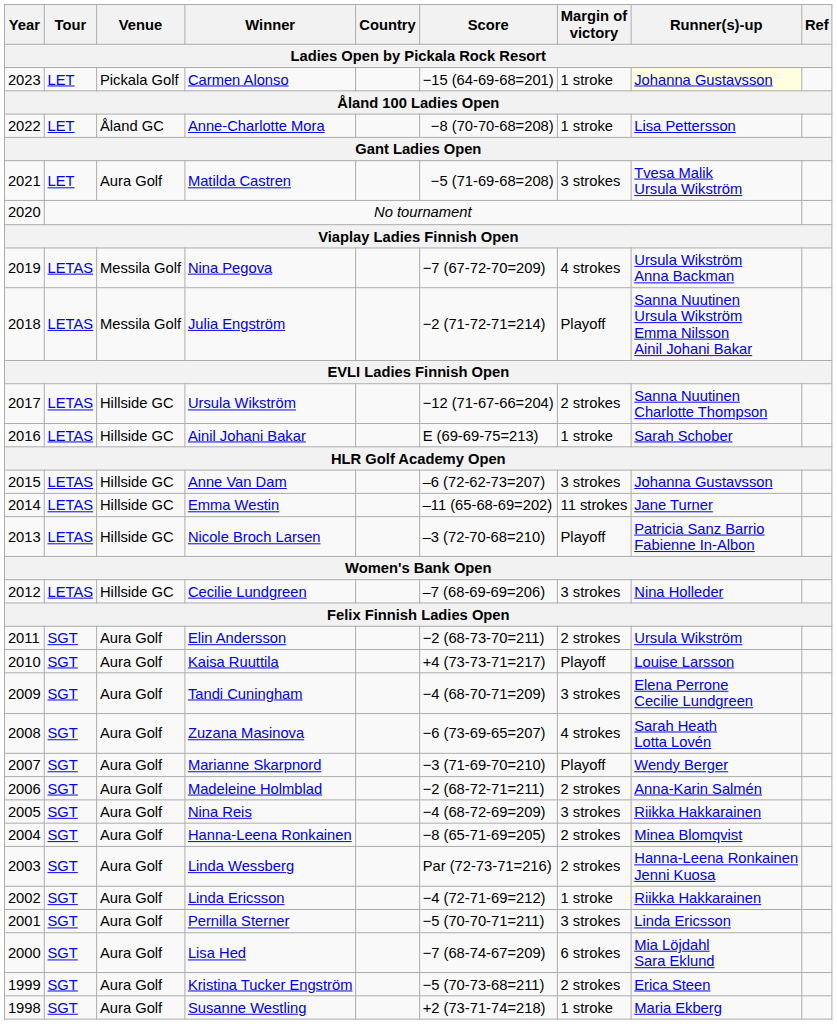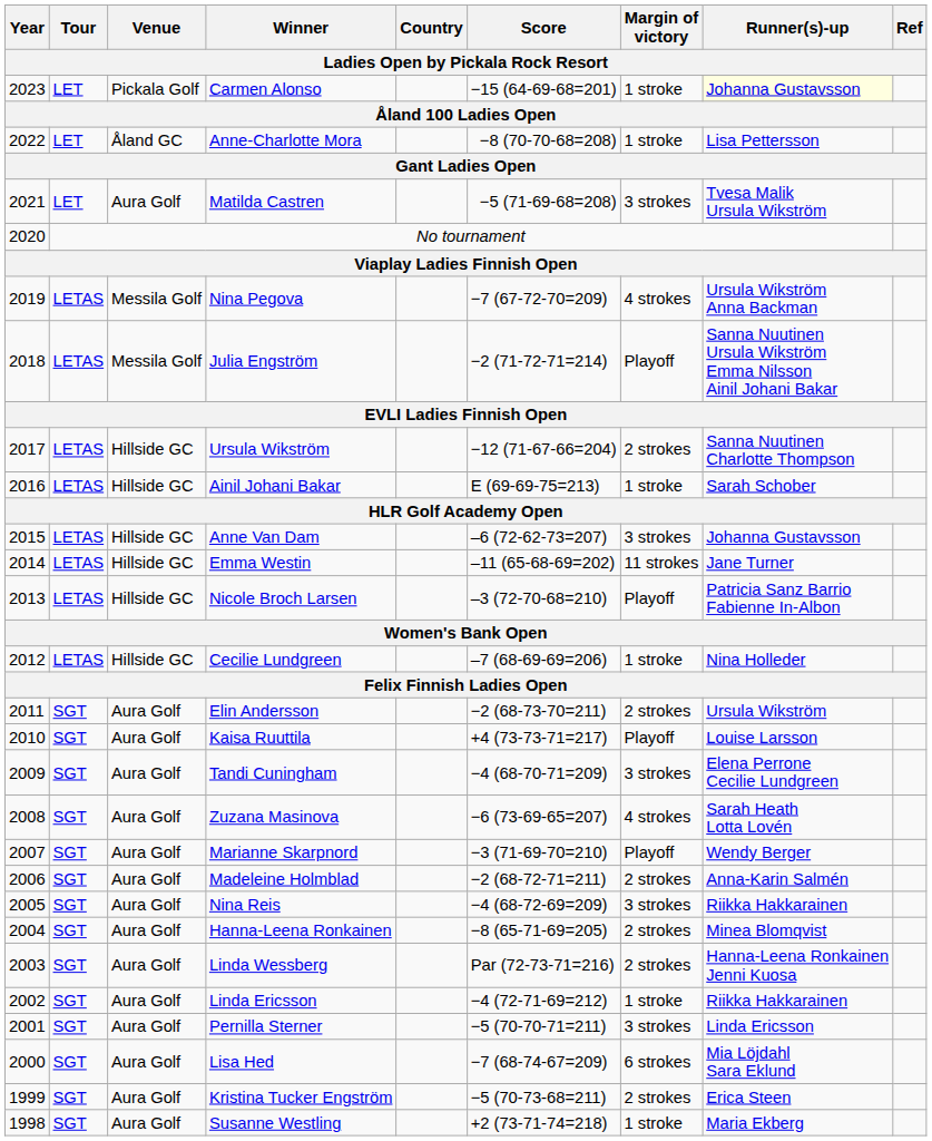Cecilie Lundgreen | Margin of victory: 3 strokes -> 1 stroke
